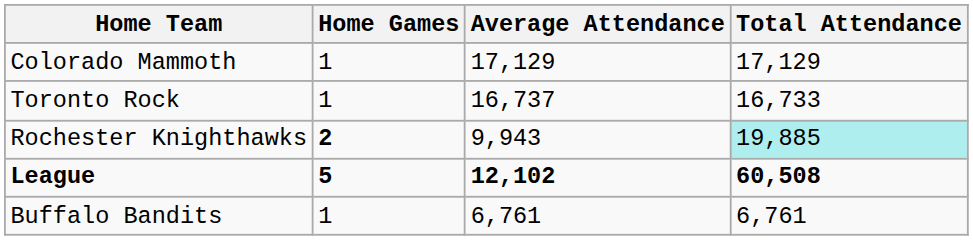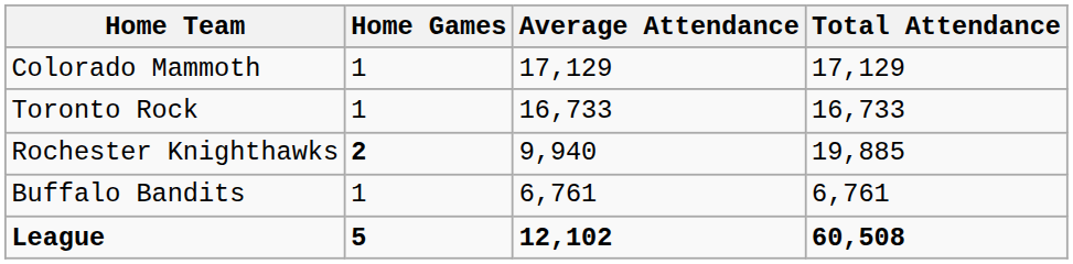Toronto Rock | Average Attendance: 16,737 -> 16,733
Rochester Knighthawks | Average Attendance: 9,943 -> 9,940
Rochester Knighthawks | Total Attendance: paleturquoise background -> no background
rows swapped: Buffalo Bandits <-> League
